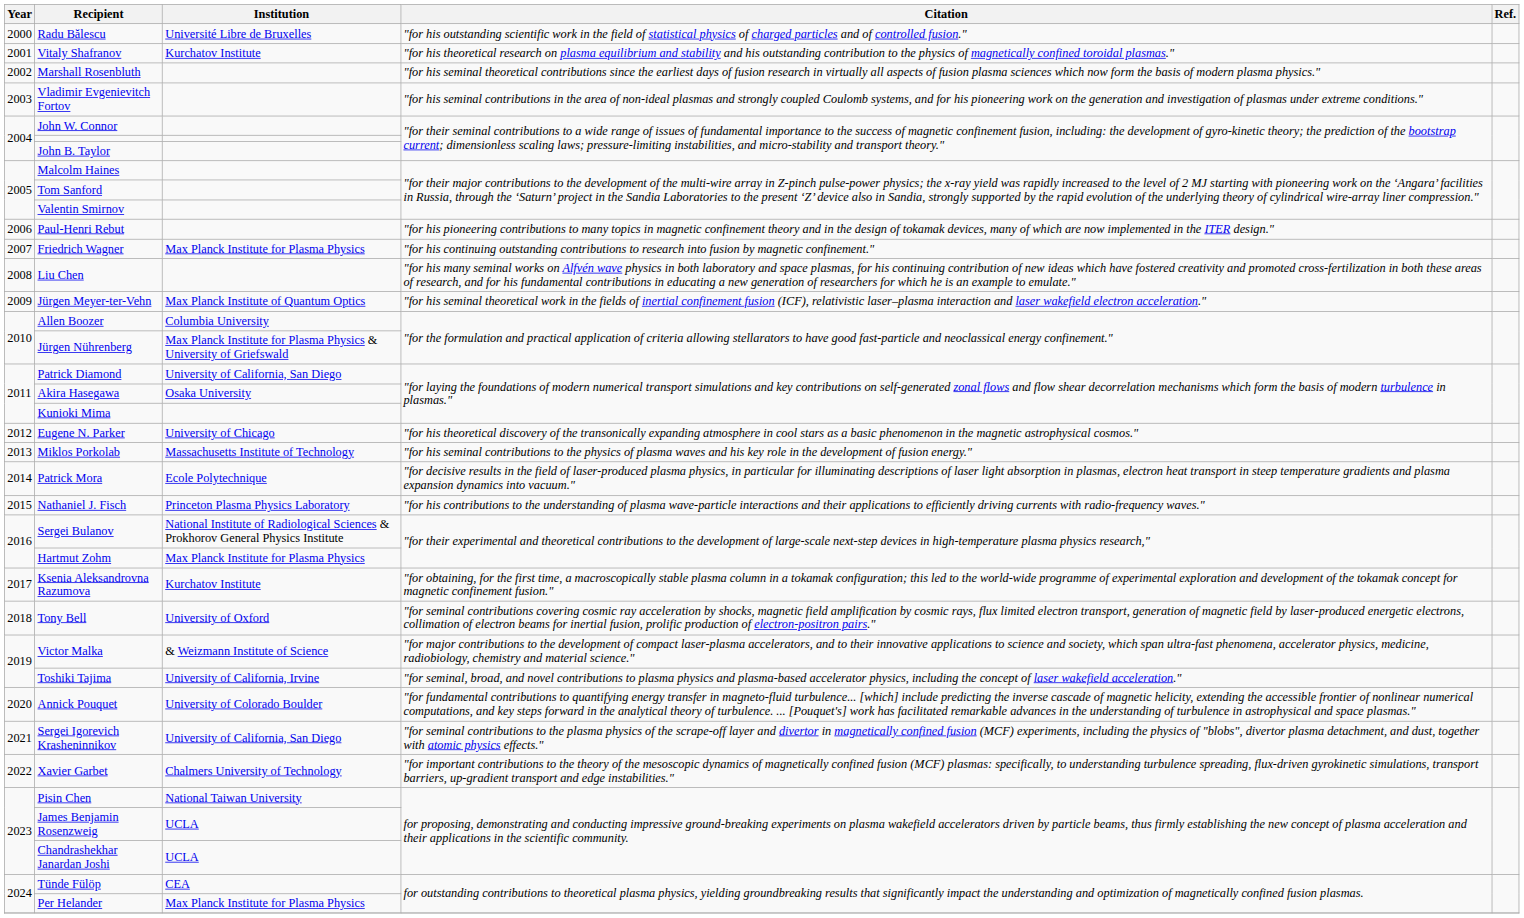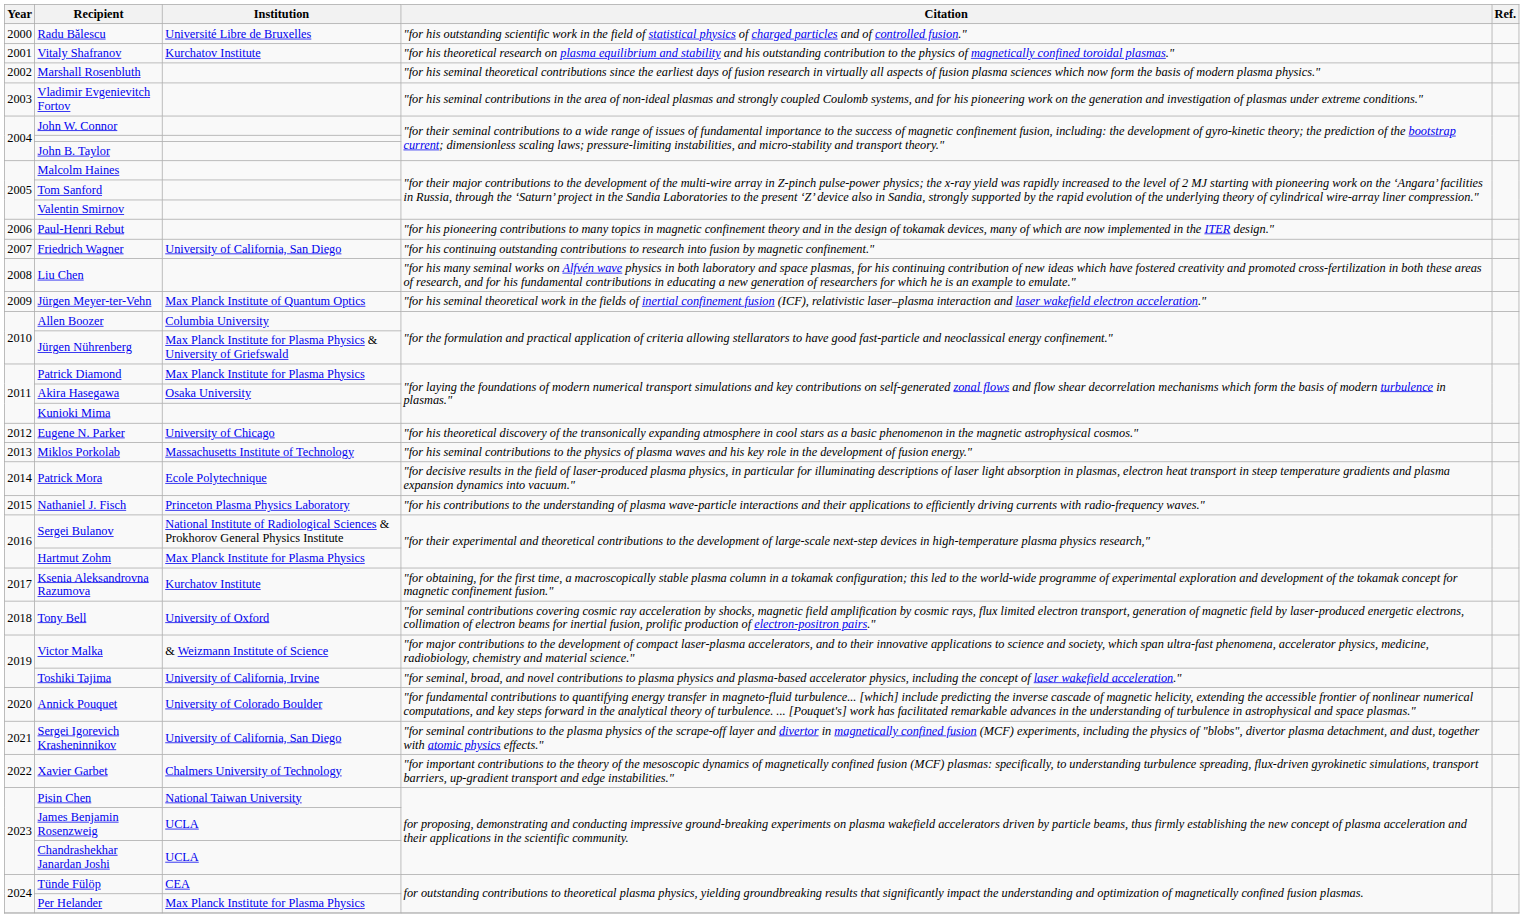Friedrich Wagner | Institution: Max Planck Institute for Plasma Physics -> University of California, San Diego
Patrick Diamond | Institution: University of California, San Diego -> Max Planck Institute for Plasma Physics
